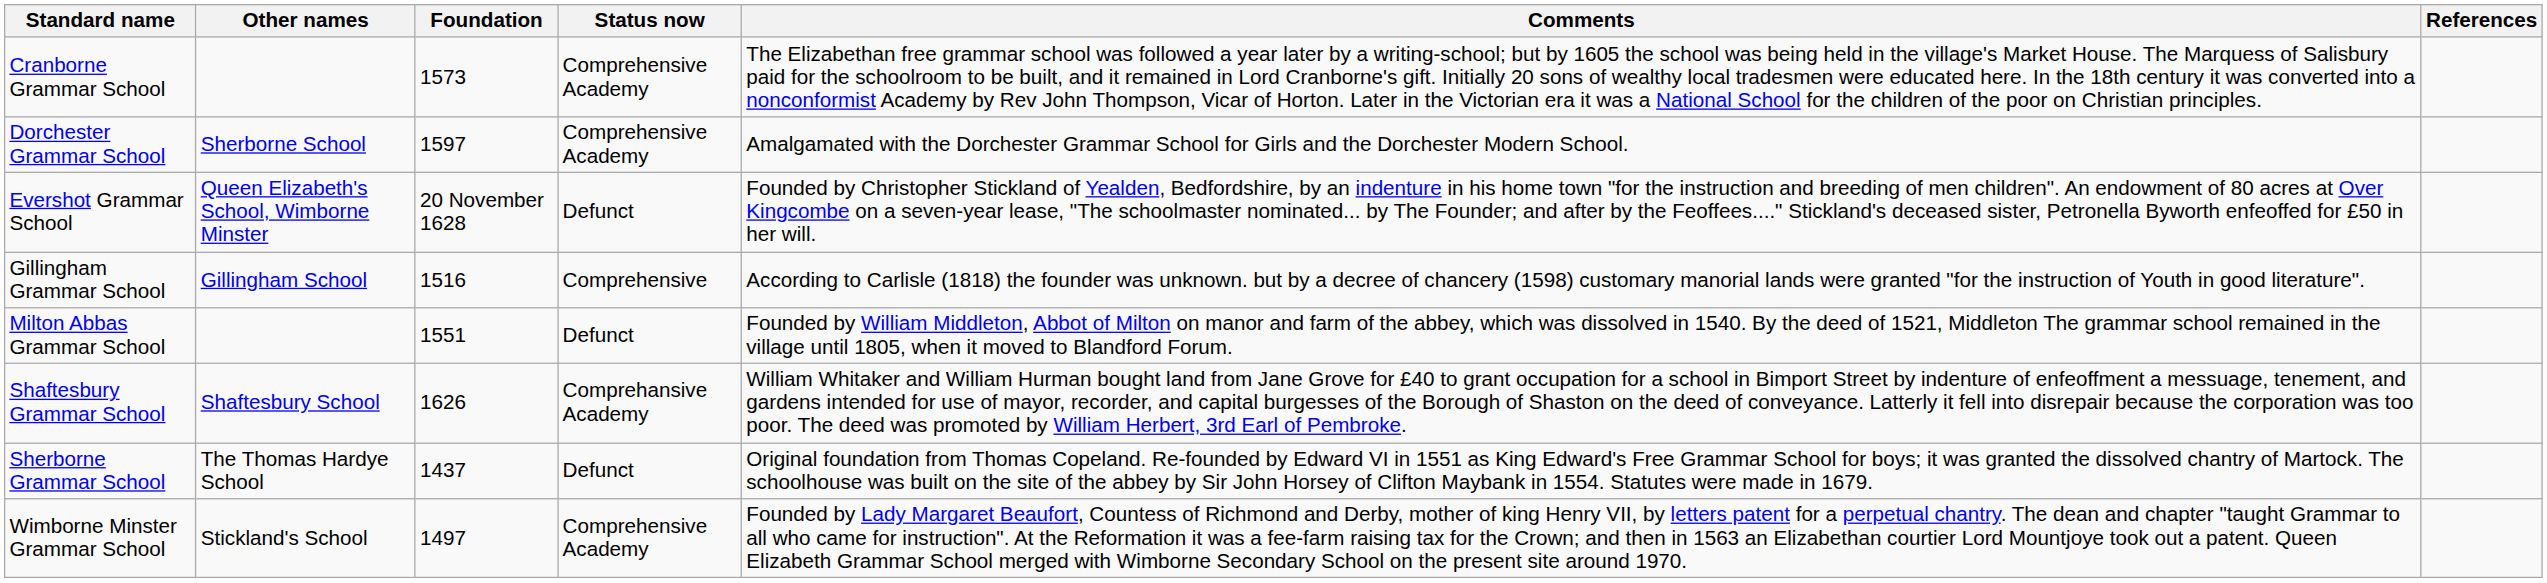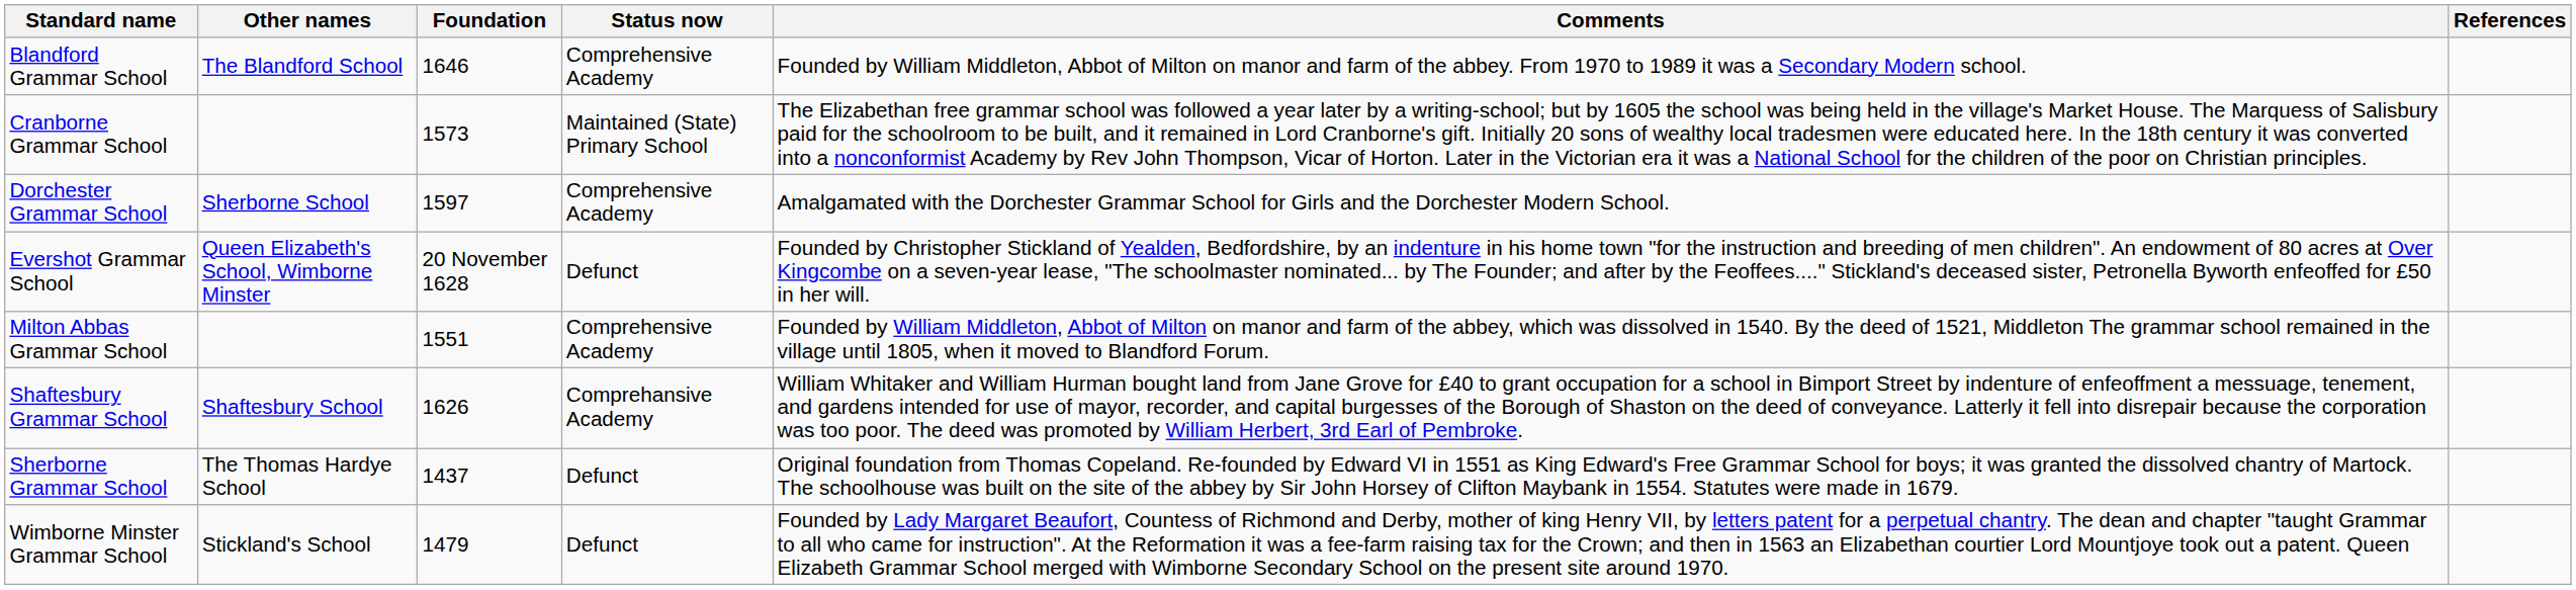+ row: Blandford Grammar School | The Blandford School | 1646 | Comprehensive Academy | Founded by William Middleton, Abbot of Milton on manor and farm of the abbey. From 1970 to 1989 it was a Secondary Modern school.
Cranborne Grammar School | Status now: Comprehensive Academy -> Maintained (State) Primary School
- row: Gillingham Grammar School | Gillingham School | 1516 | Comprehensive | According to Carlisle (1818) the founder was unknown. but by a decree of chancery (1598) customary manorial lands were granted "for the instruction of Youth in good literature".
Milton Abbas Grammar School | Status now: Defunct -> Comprehensive Academy
Wimborne Minster Grammar School | Foundation: 1497 -> 1479
Wimborne Minster Grammar School | Status now: Comprehensive Academy -> Defunct
